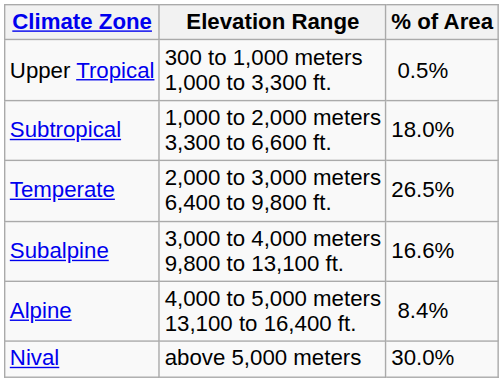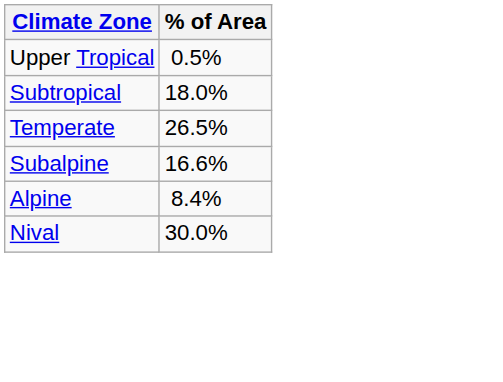- column: Elevation Range | 300 to 1,000 meters 1,000 to 3,300 ft. | 1,000 to 2,000 meters 3,300 to 6,600 ft. | 2,000 to 3,000 meters 6,400 to 9,800 ft. | 3,000 to 4,000 meters 9,800 to 13,100 ft. | 4,000 to 5,000 meters 13,100 to 16,400 ft. | above 5,000 meters
